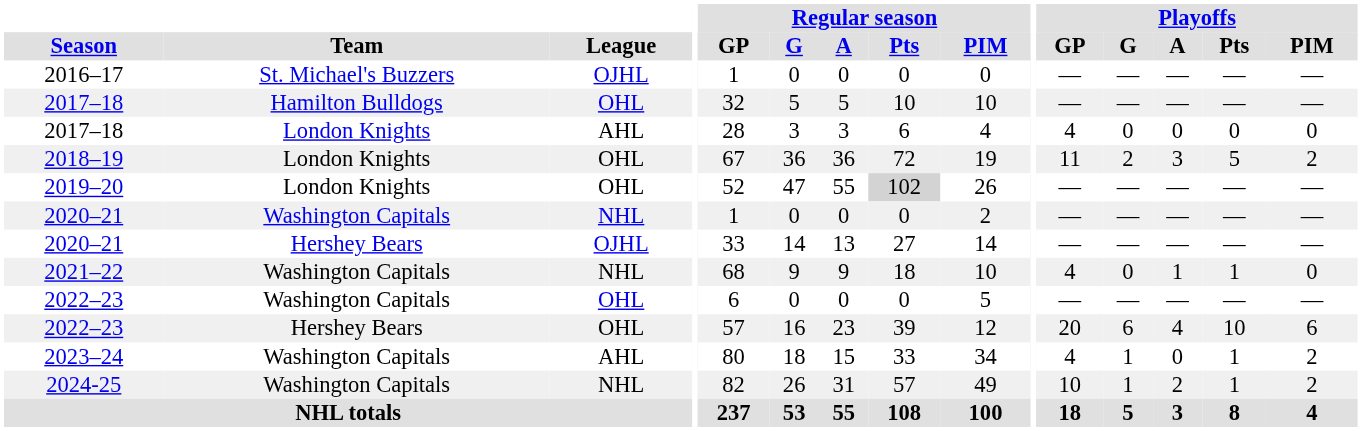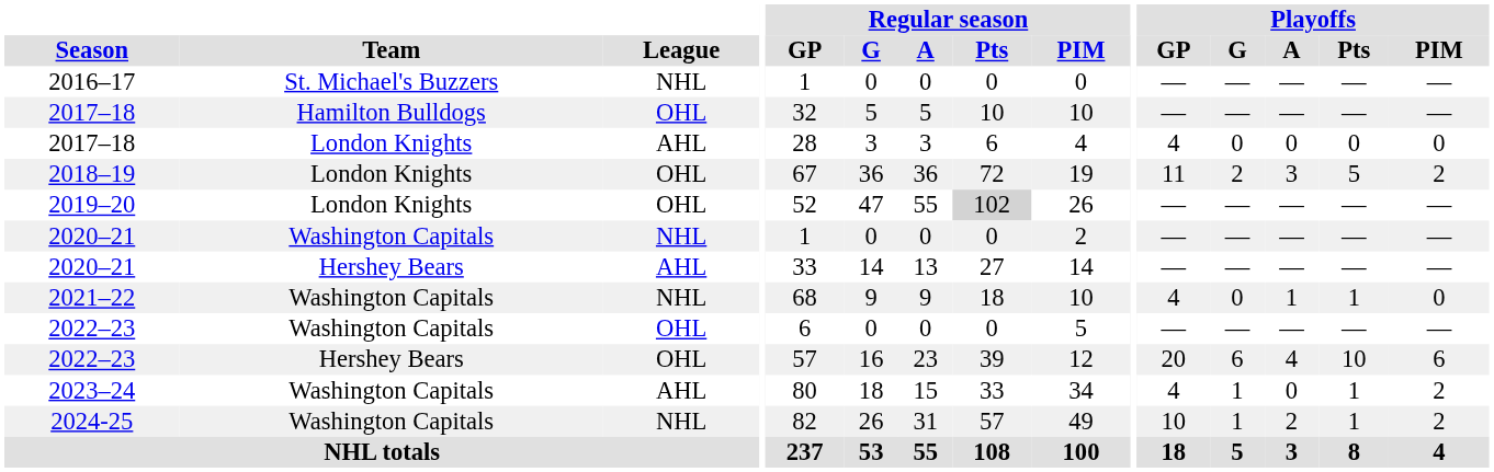2016–17 | League: OJHL -> NHL
2020–21 / Hershey Bears | League: OJHL -> AHL
